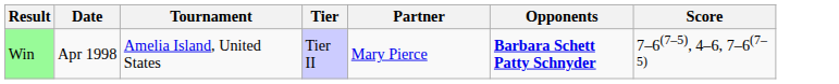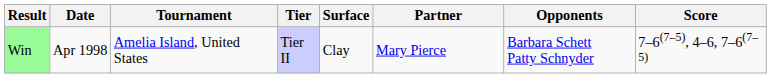+ column: Surface | Clay
Win | Opponents: bold -> normal
